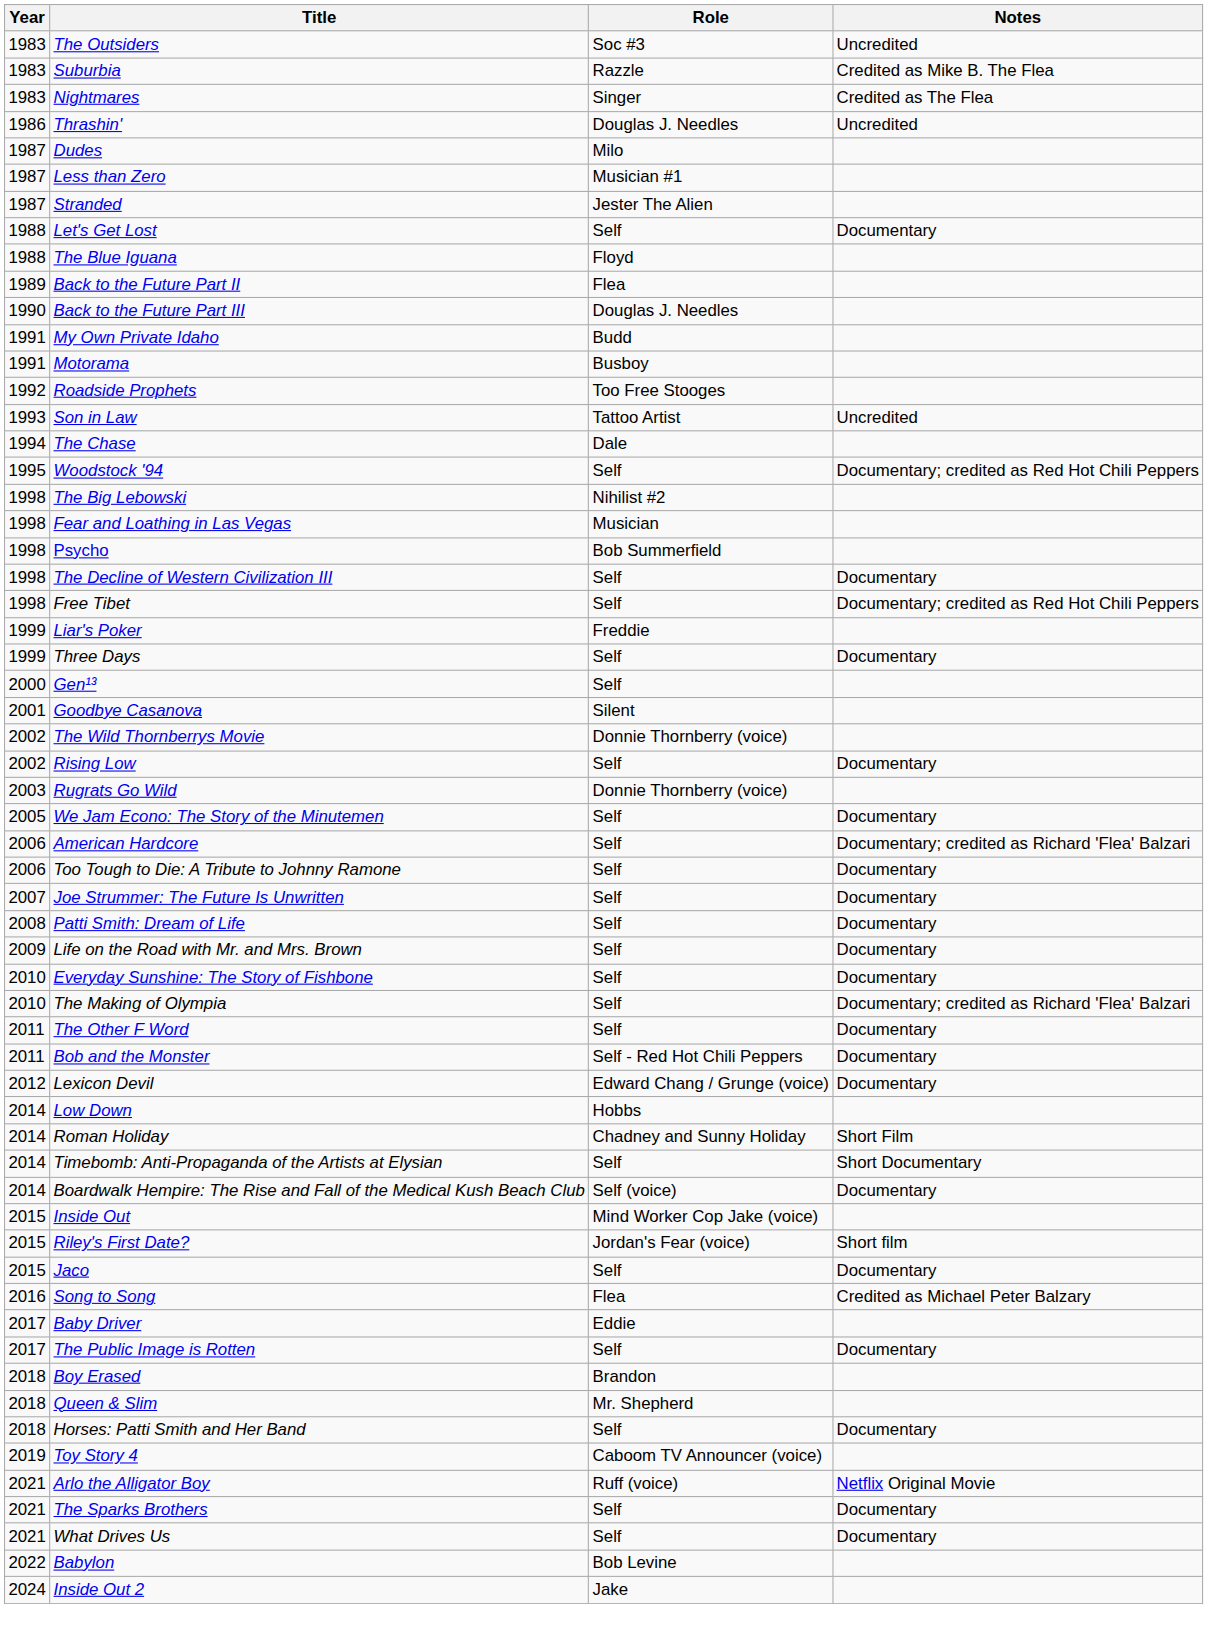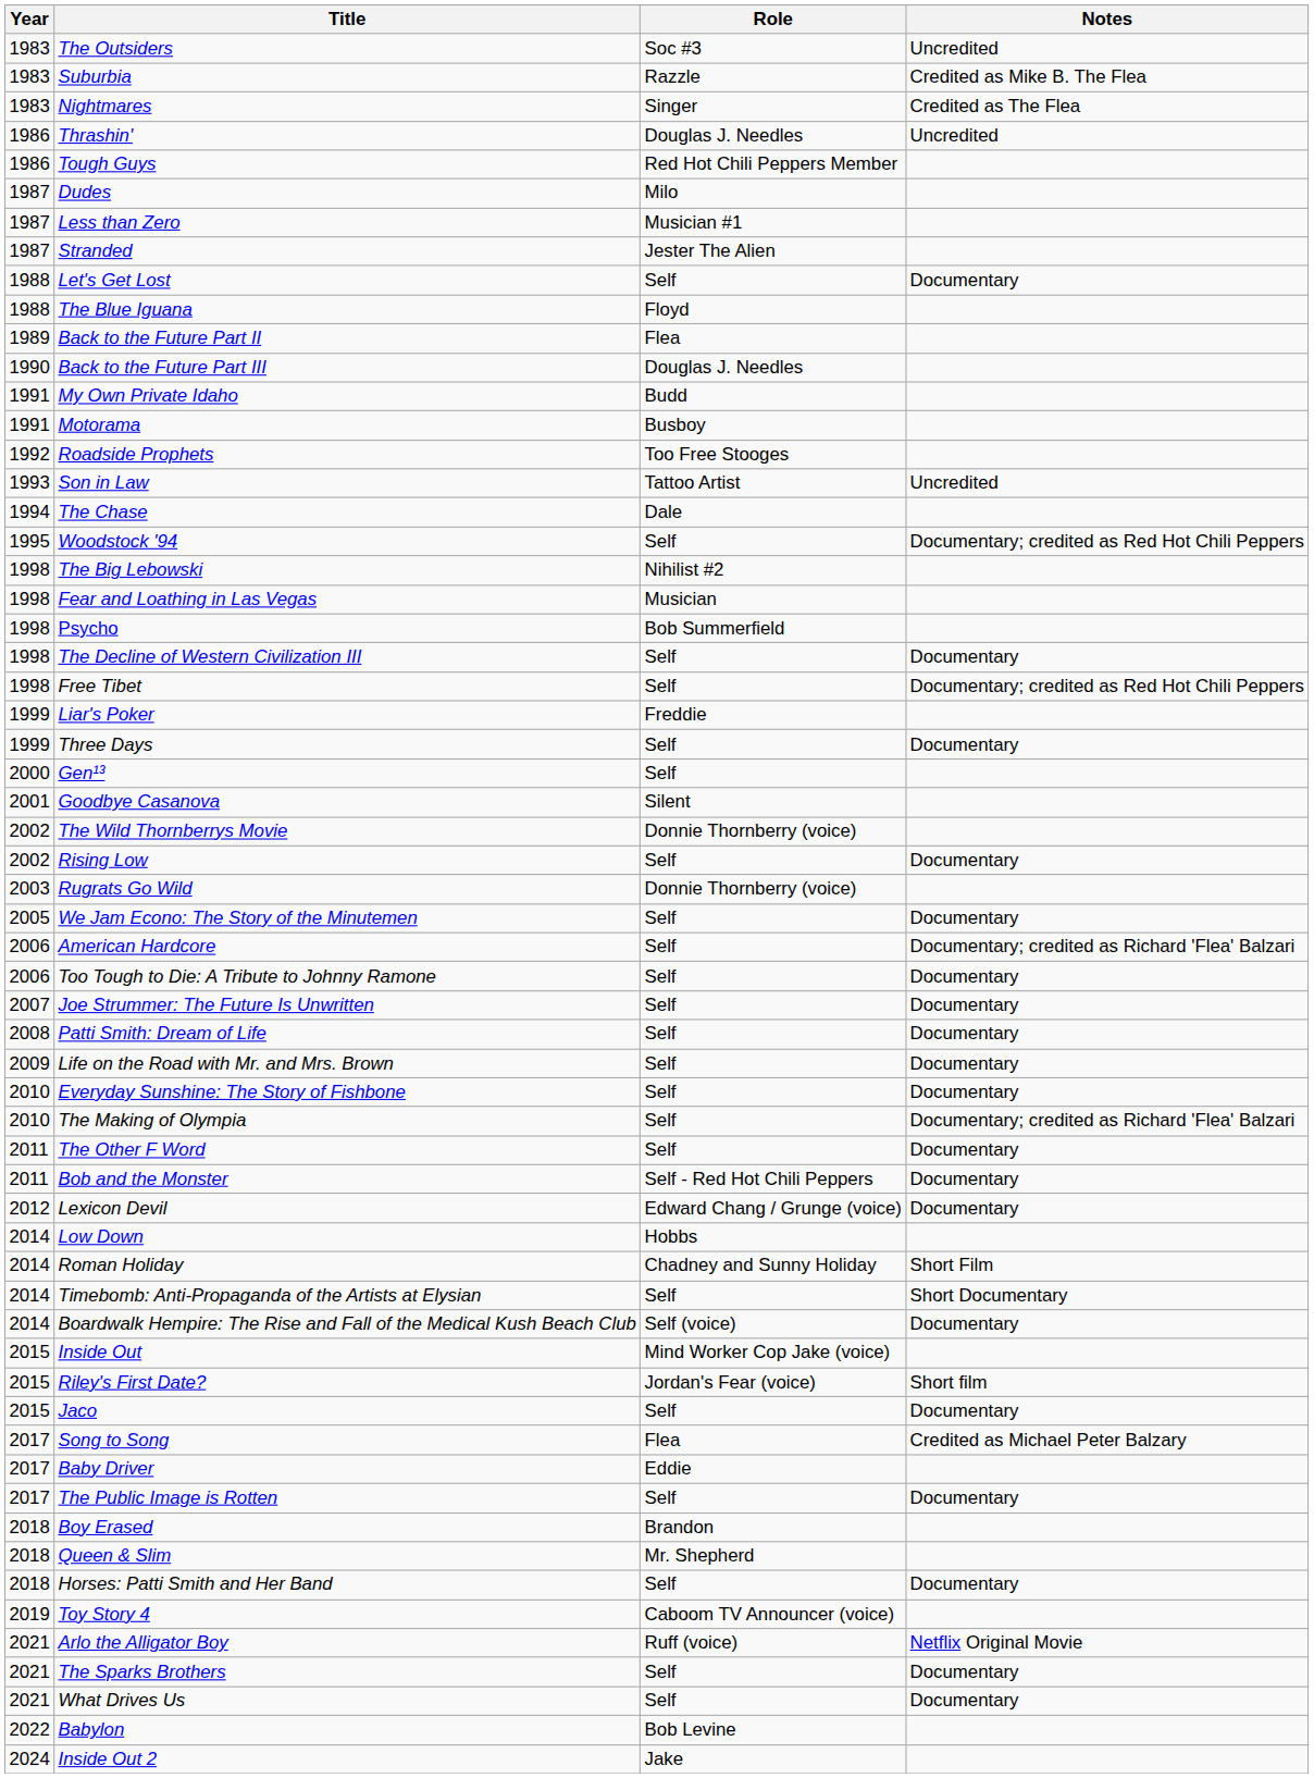+ row: 1986 | Tough Guys | Red Hot Chili Peppers Member
Song to Song | Year: 2016 -> 2017
